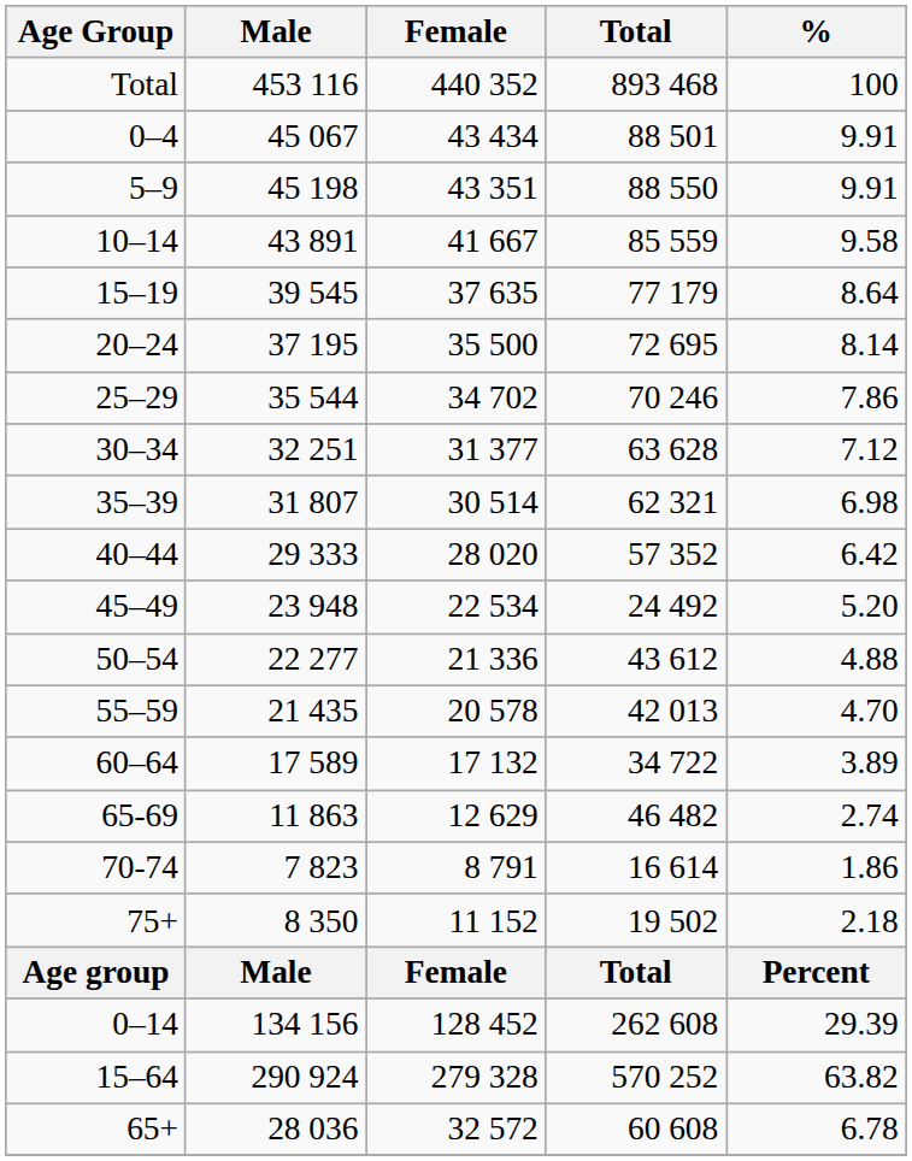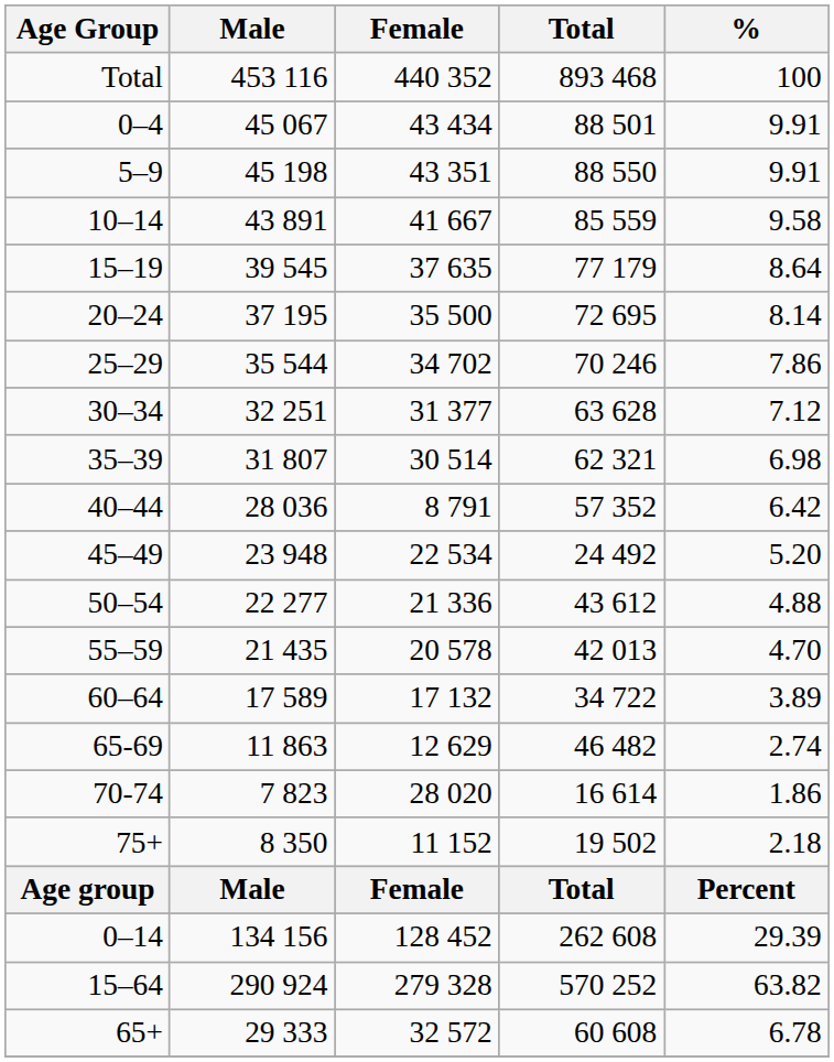40–44 | Male: 29 333 -> 28 036
40–44 | Female: 28 020 -> 8 791
70-74 | Female: 8 791 -> 28 020
65+ | Male: 28 036 -> 29 333
